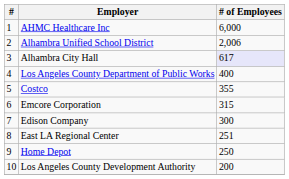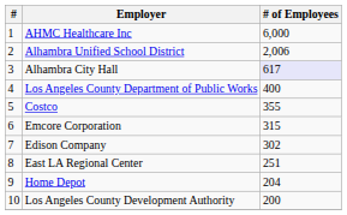Edison Company | # of Employees: 300 -> 302
Home Depot | # of Employees: 250 -> 204
